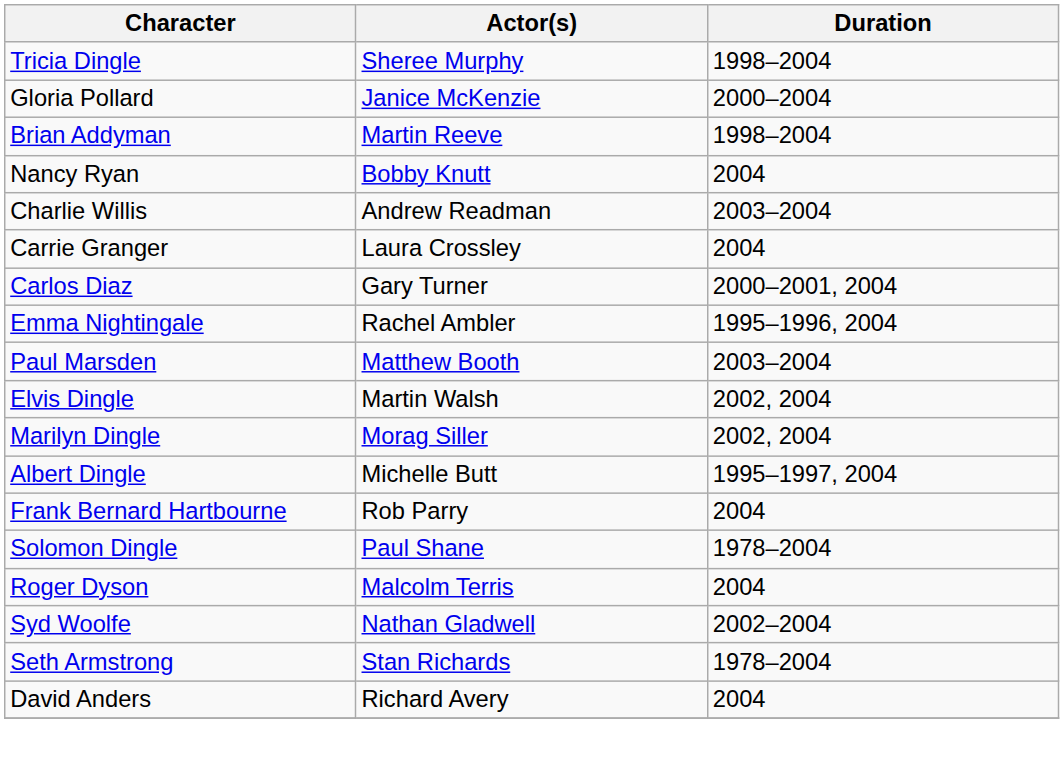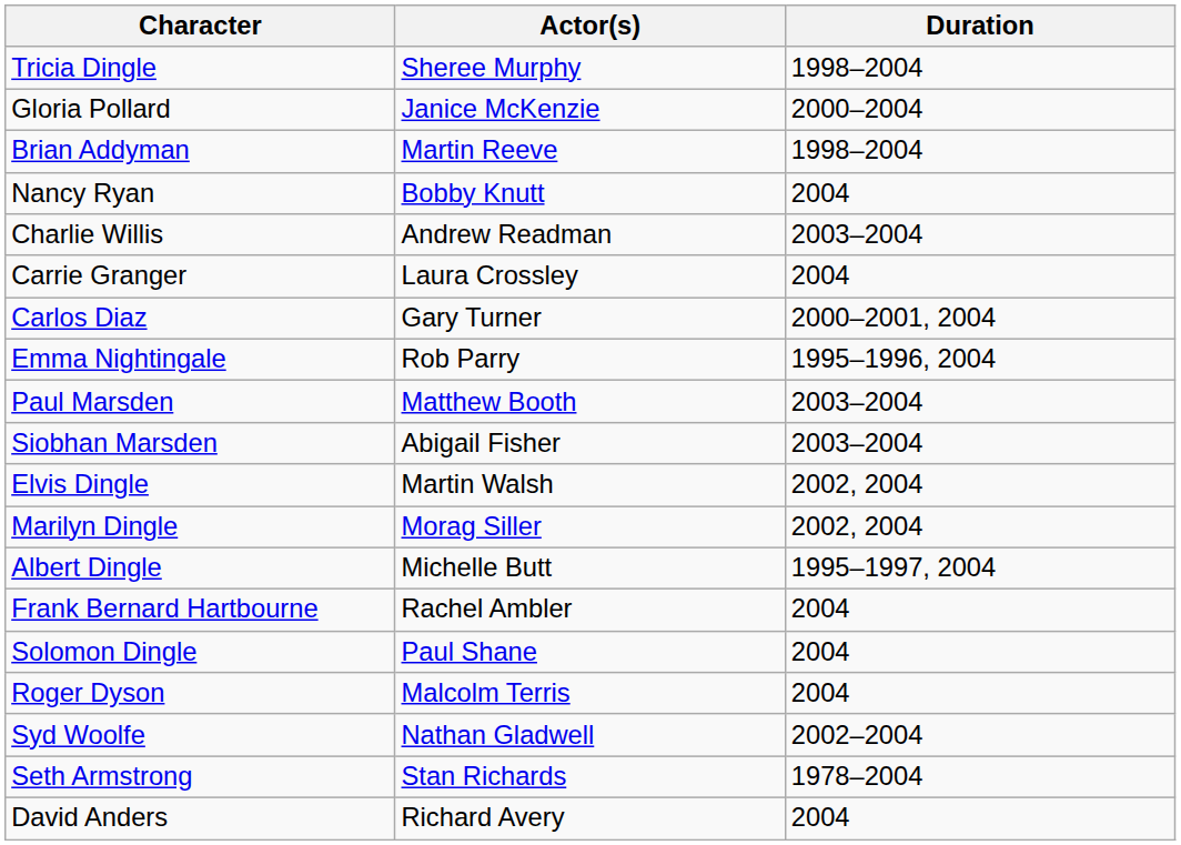Emma Nightingale | Actor(s): Rachel Ambler -> Rob Parry
+ row: Siobhan Marsden | Abigail Fisher | 2003–2004
Frank Bernard Hartbourne | Actor(s): Rob Parry -> Rachel Ambler
Solomon Dingle | Duration: 1978–2004 -> 2004
